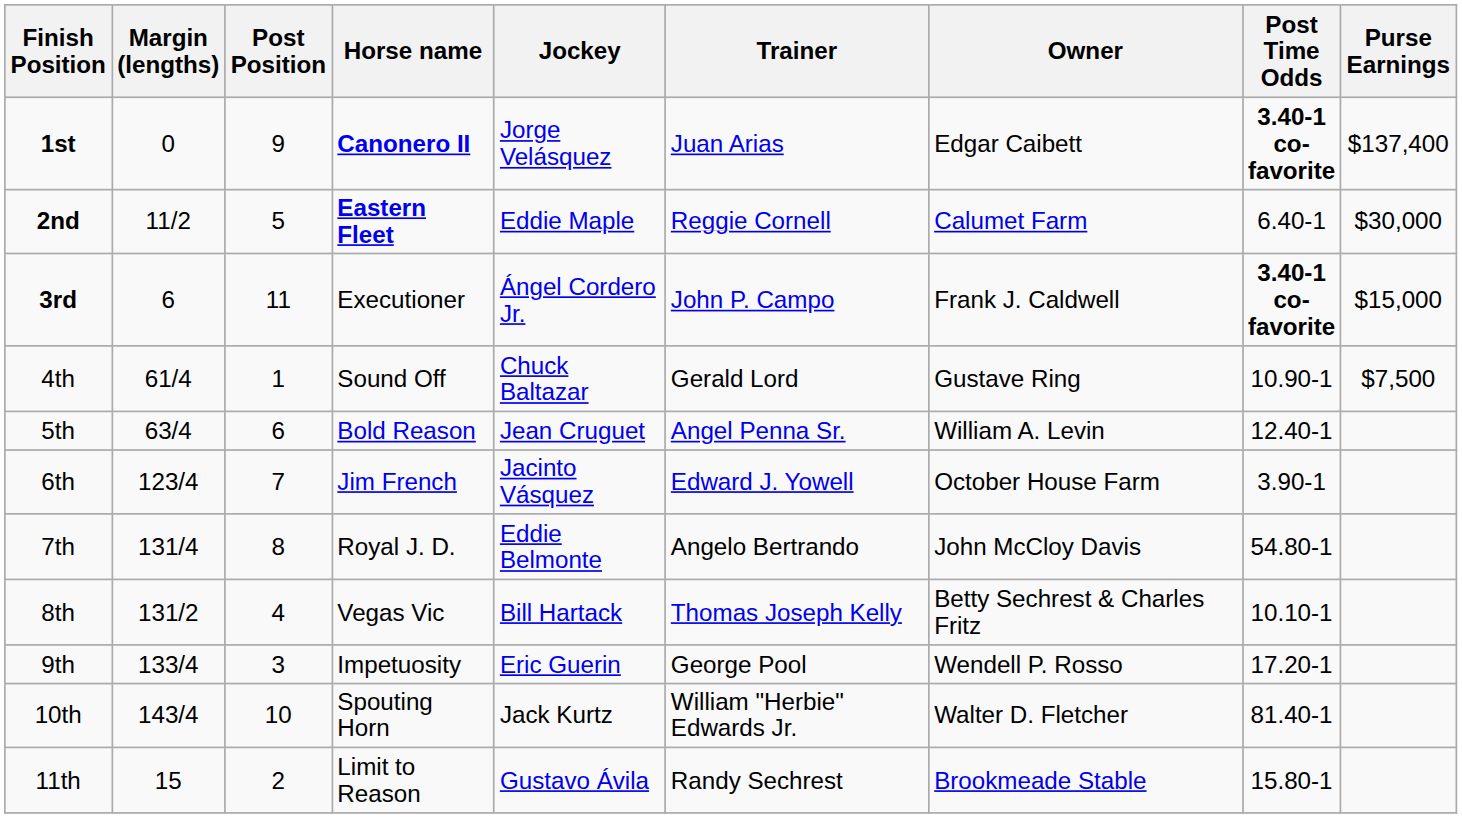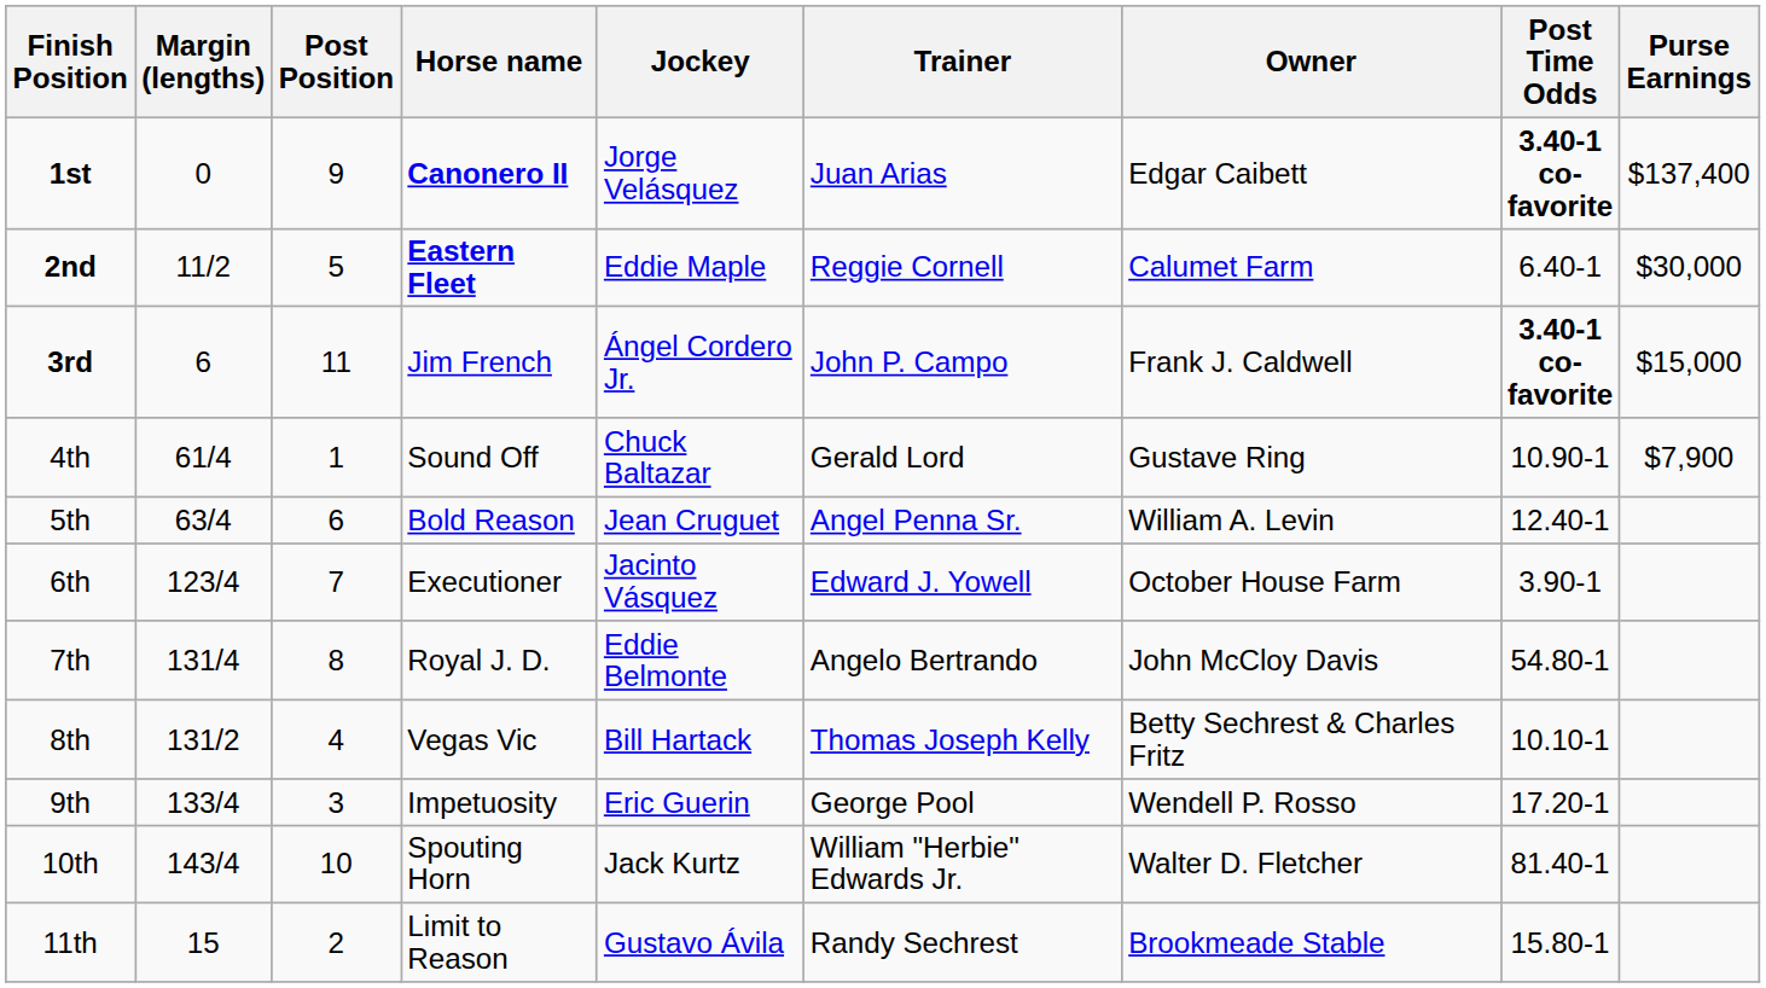3rd | Horse name: Executioner -> Jim French
4th | Purse Earnings: $7,500 -> $7,900
6th | Horse name: Jim French -> Executioner
